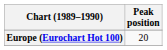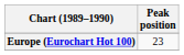Europe (Eurochart Hot 100) | Peak position: 20 -> 23
